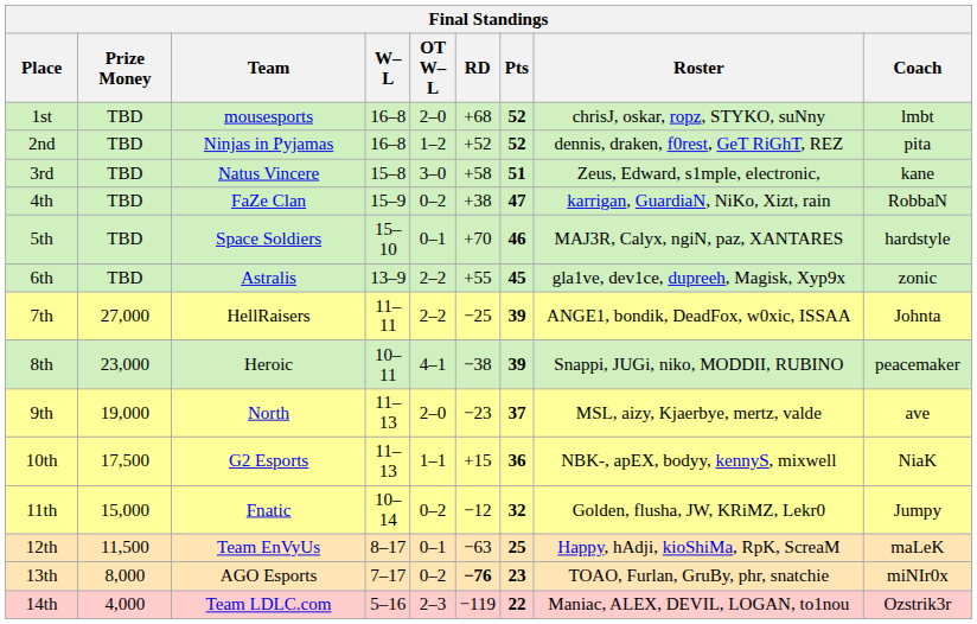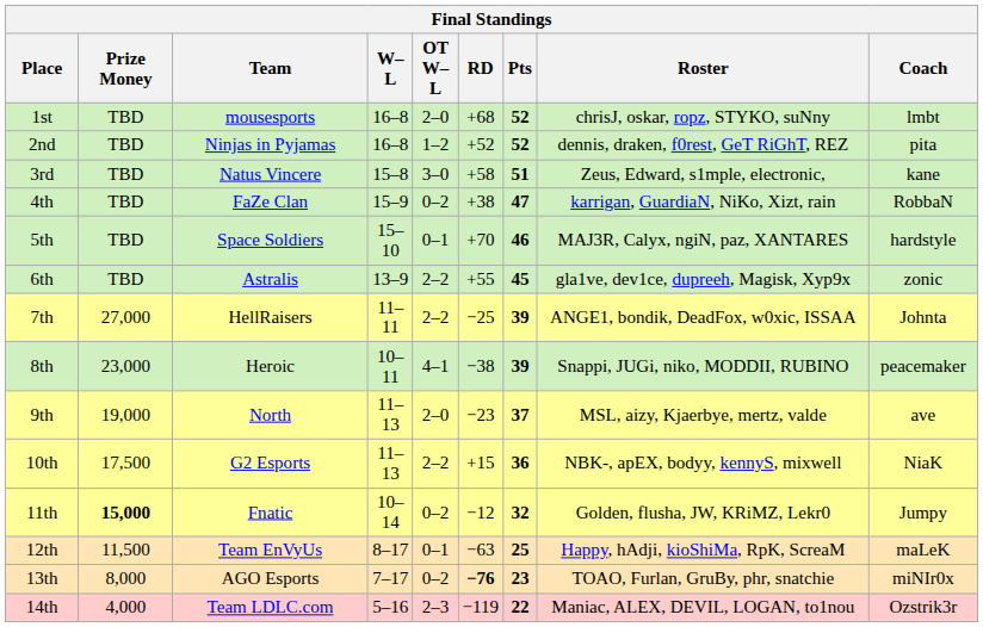10th | OT W–L: 1–1 -> 2–2
11th | Prize Money: normal -> bold
